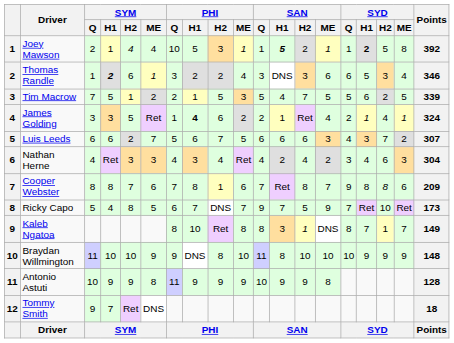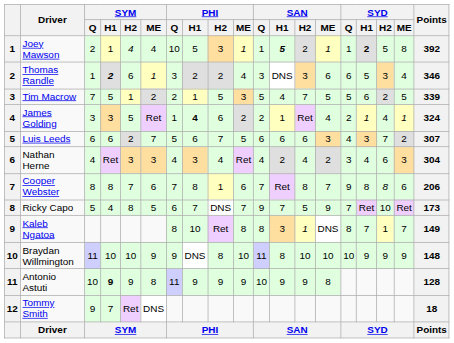Cooper Webster | Points: 209 -> 206
Antonio Astuti | SYM / H1: normal -> bold
